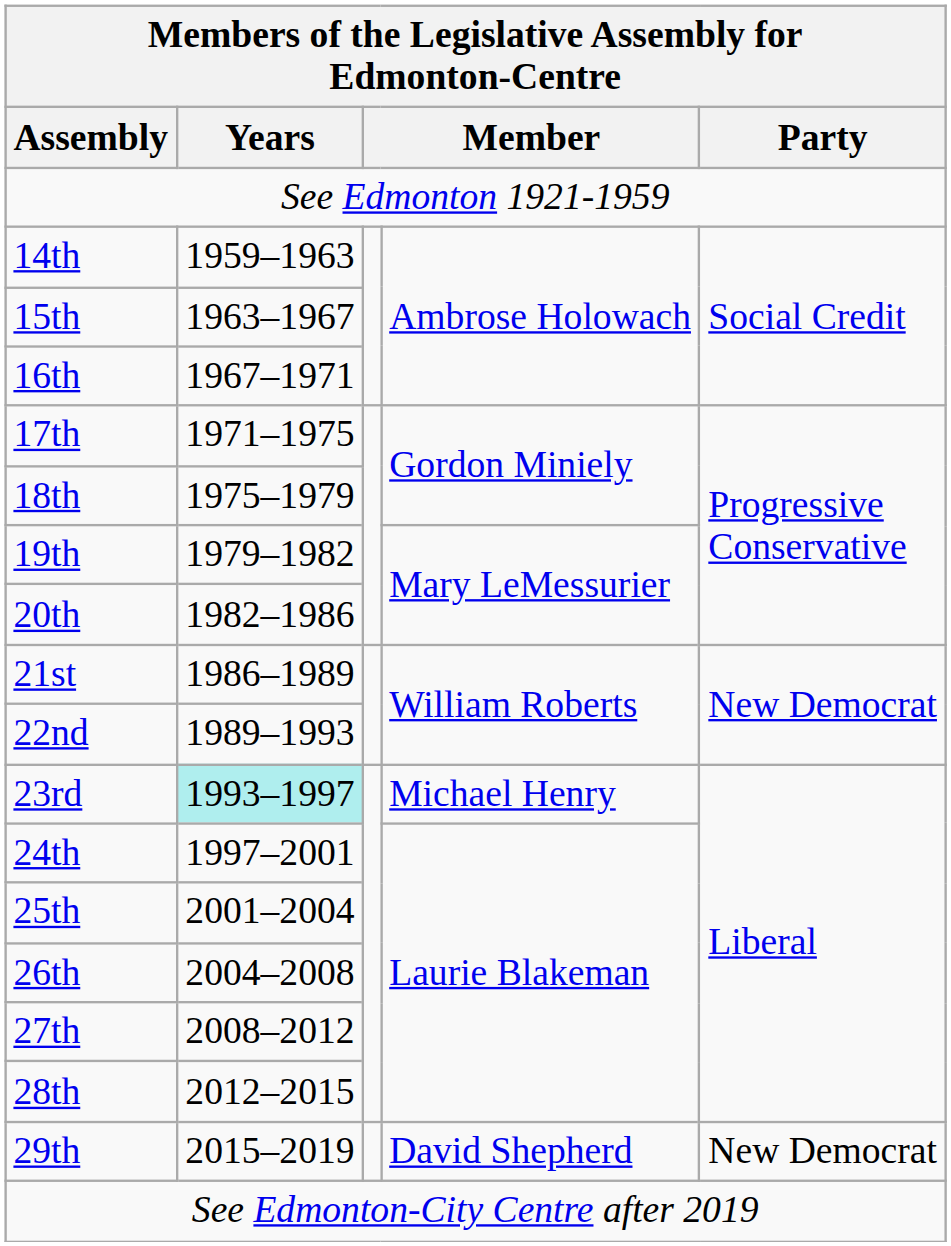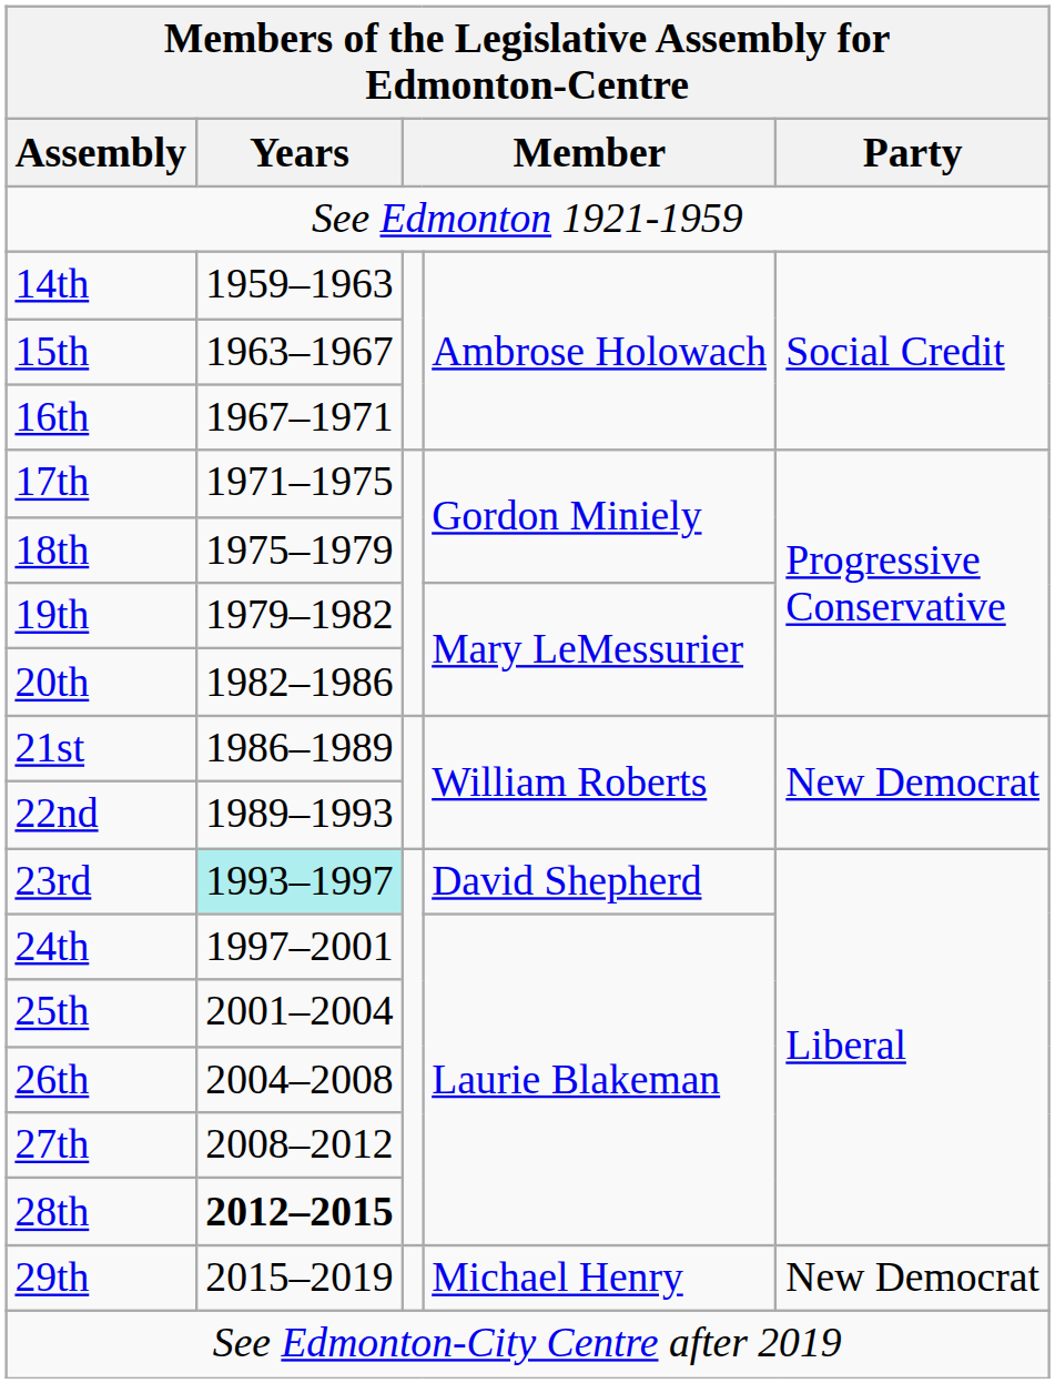23rd | column 4: Michael Henry -> David Shepherd
28th | Years: normal -> bold
29th | column 4: David Shepherd -> Michael Henry
